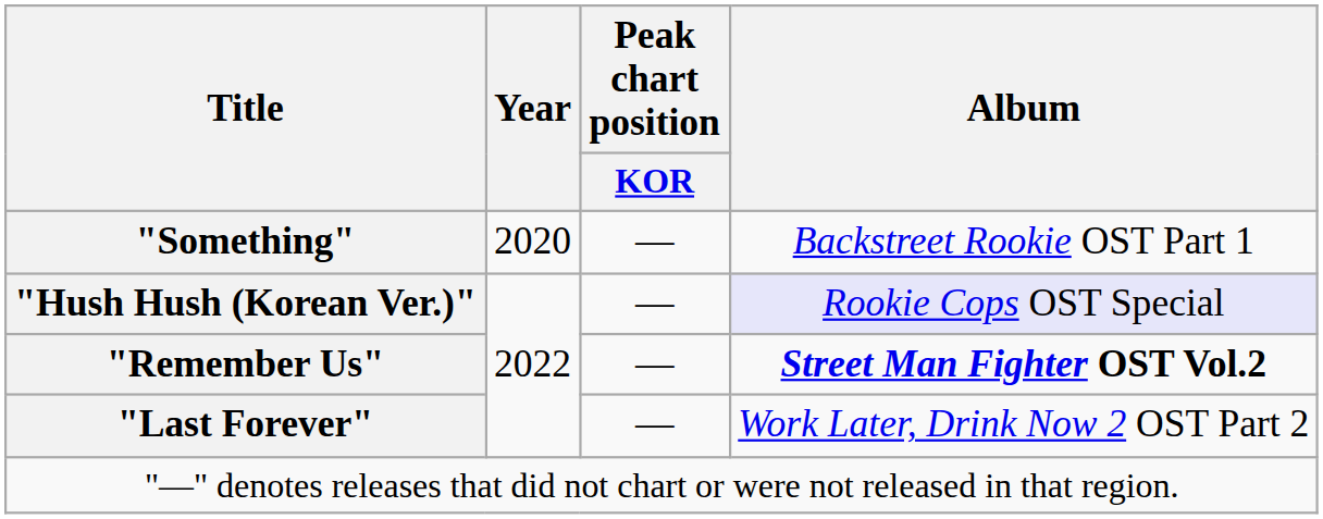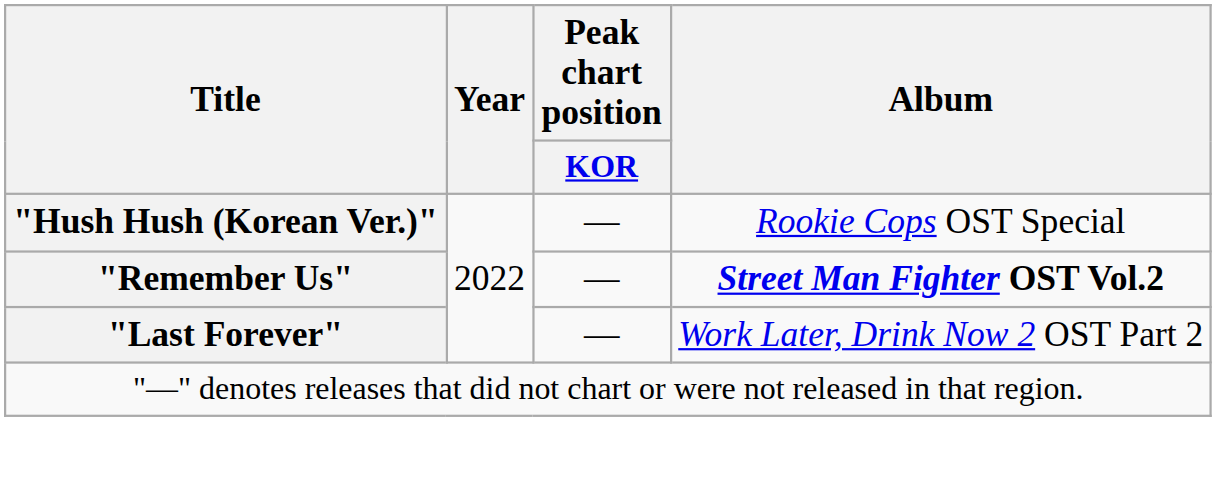- row: "Something" | 2020 | — | Backstreet Rookie OST Part 1
"Hush Hush (Korean Ver.)" | Album: lavender background -> no background
